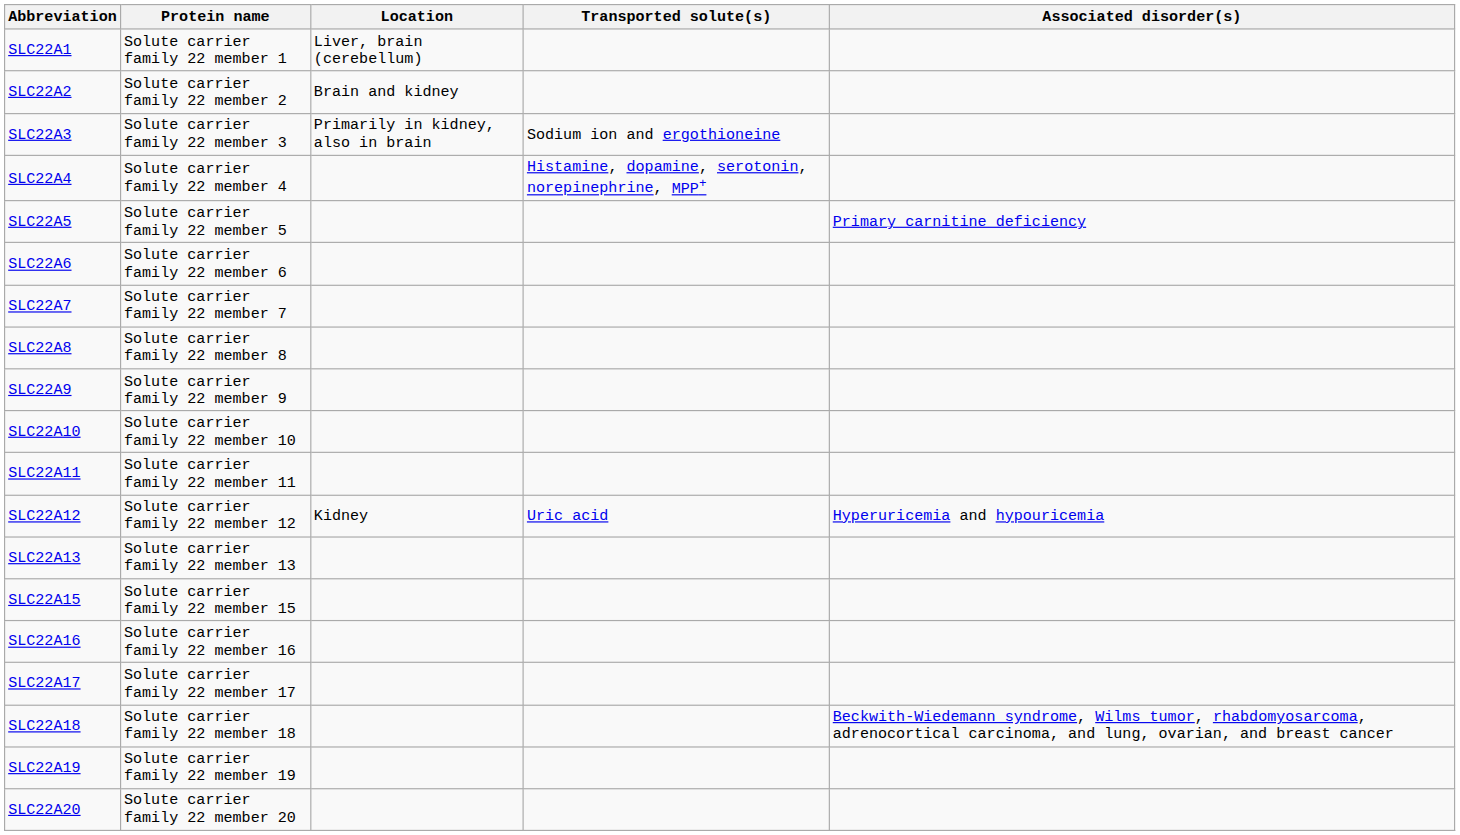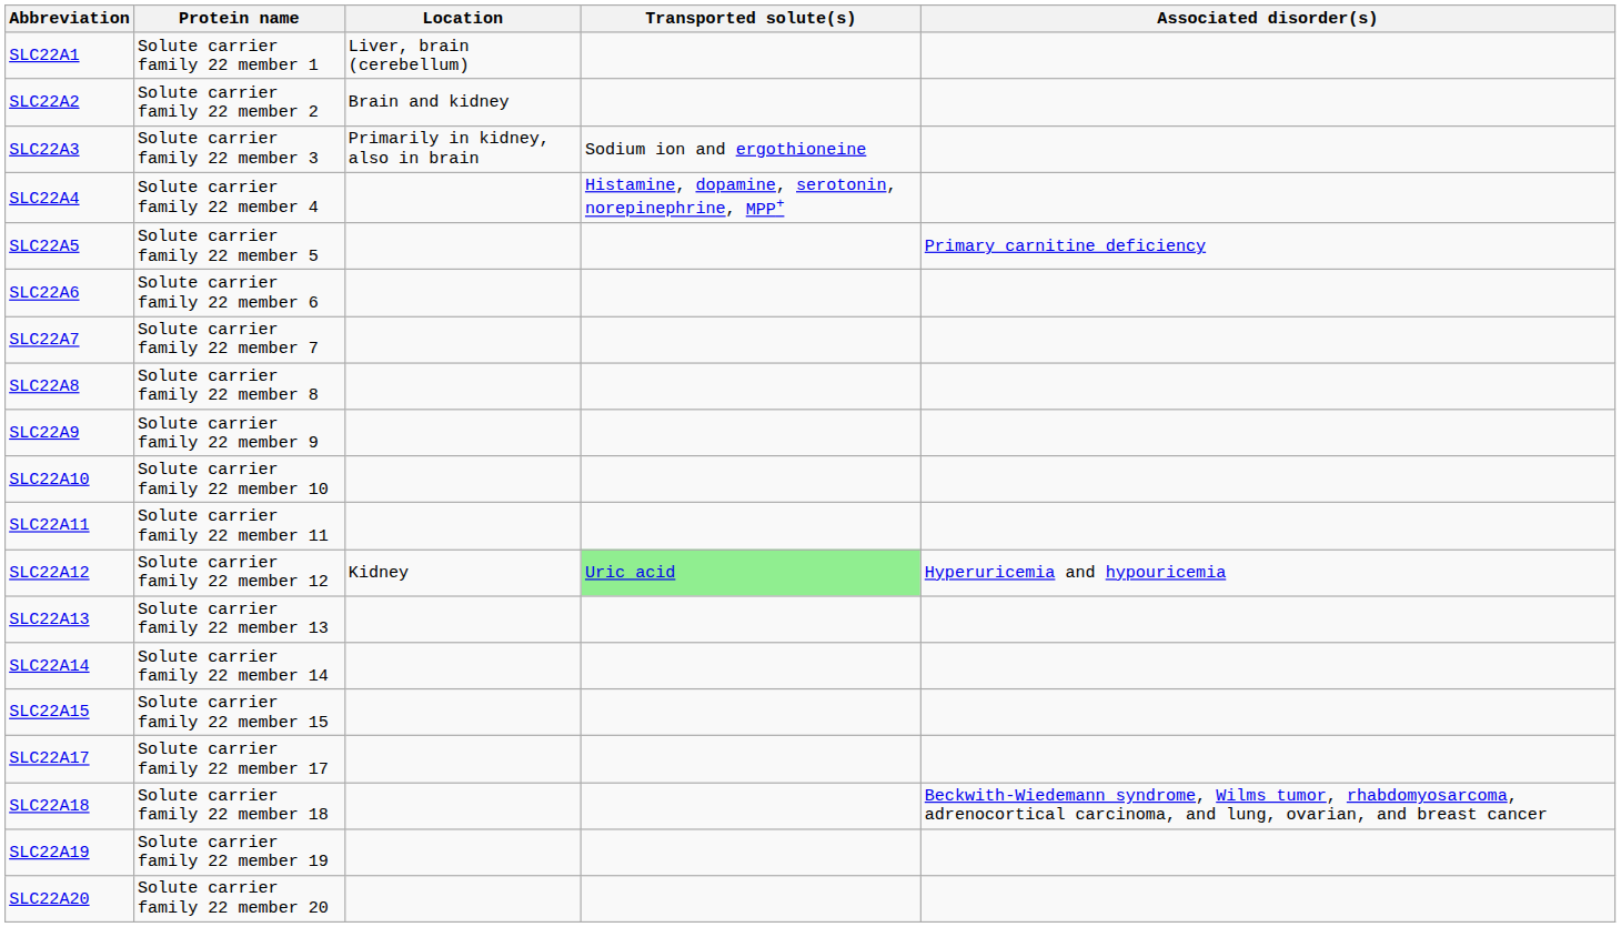SLC22A12 | Transported solute(s): no background -> lightgreen background
+ row: SLC22A14 | Solute carrier family 22 member 14
- row: SLC22A16 | Solute carrier family 22 member 16
